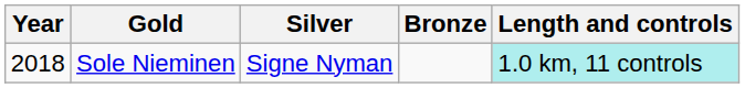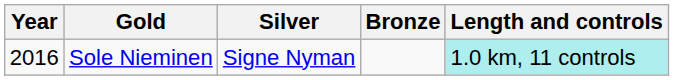Sole Nieminen | Year: 2018 -> 2016
